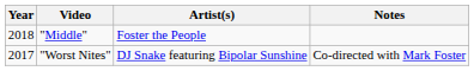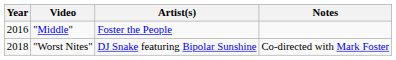"Middle" | Year: 2018 -> 2016
"Worst Nites" | Year: 2017 -> 2018
